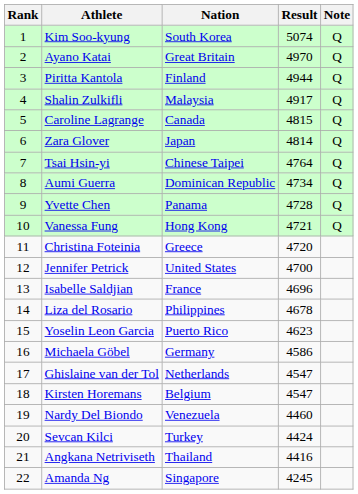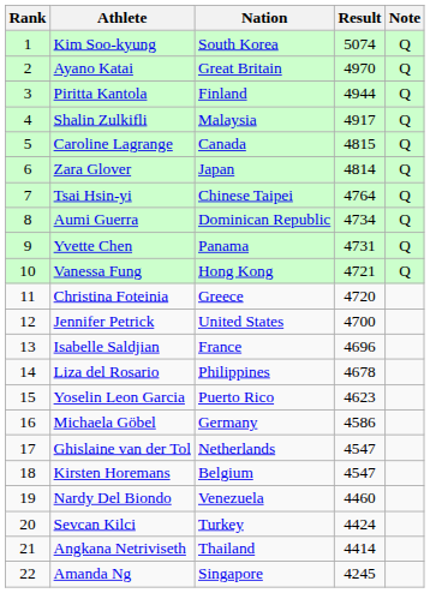Yvette Chen | Result: 4728 -> 4731
Angkana Netriviseth | Result: 4416 -> 4414
